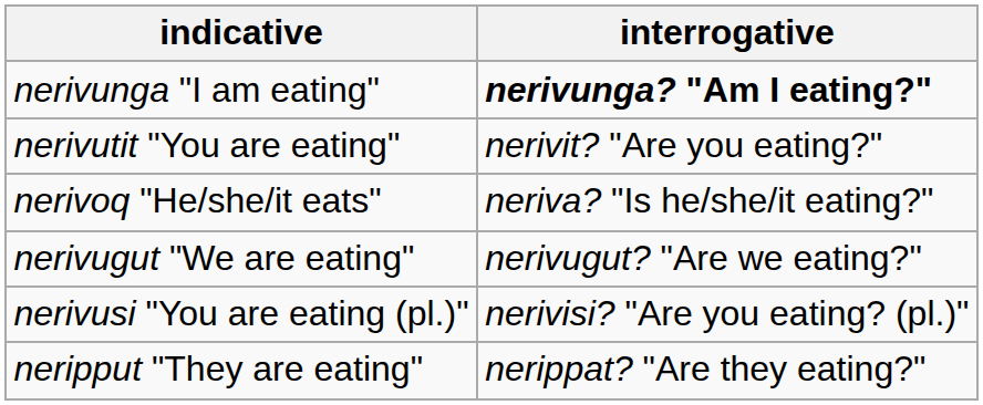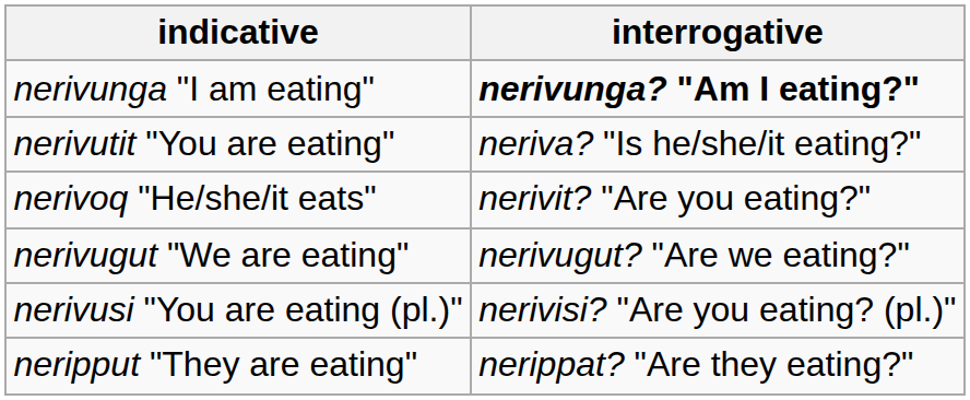nerivutit "You are eating" | interrogative: nerivit? "Are you eating?" -> neriva? "Is he/she/it eating?"
nerivoq "He/she/it eats" | interrogative: neriva? "Is he/she/it eating?" -> nerivit? "Are you eating?"
